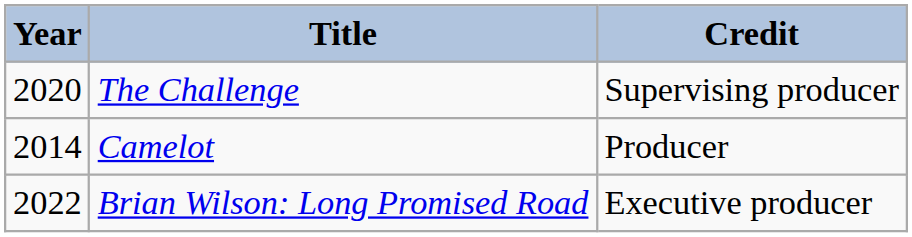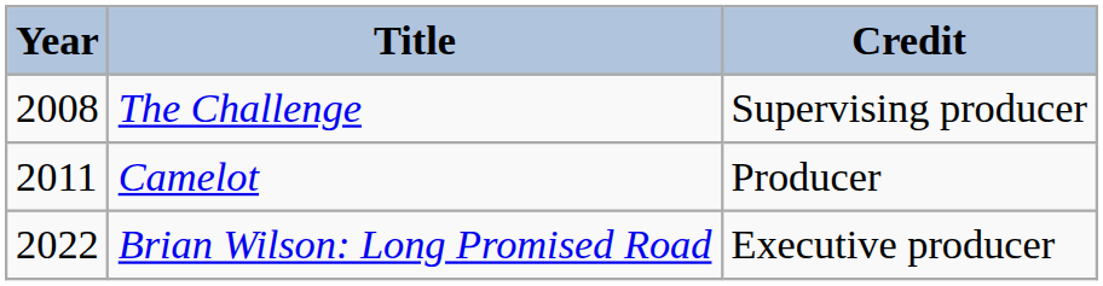The Challenge | Year: 2020 -> 2008
Camelot | Year: 2014 -> 2011
